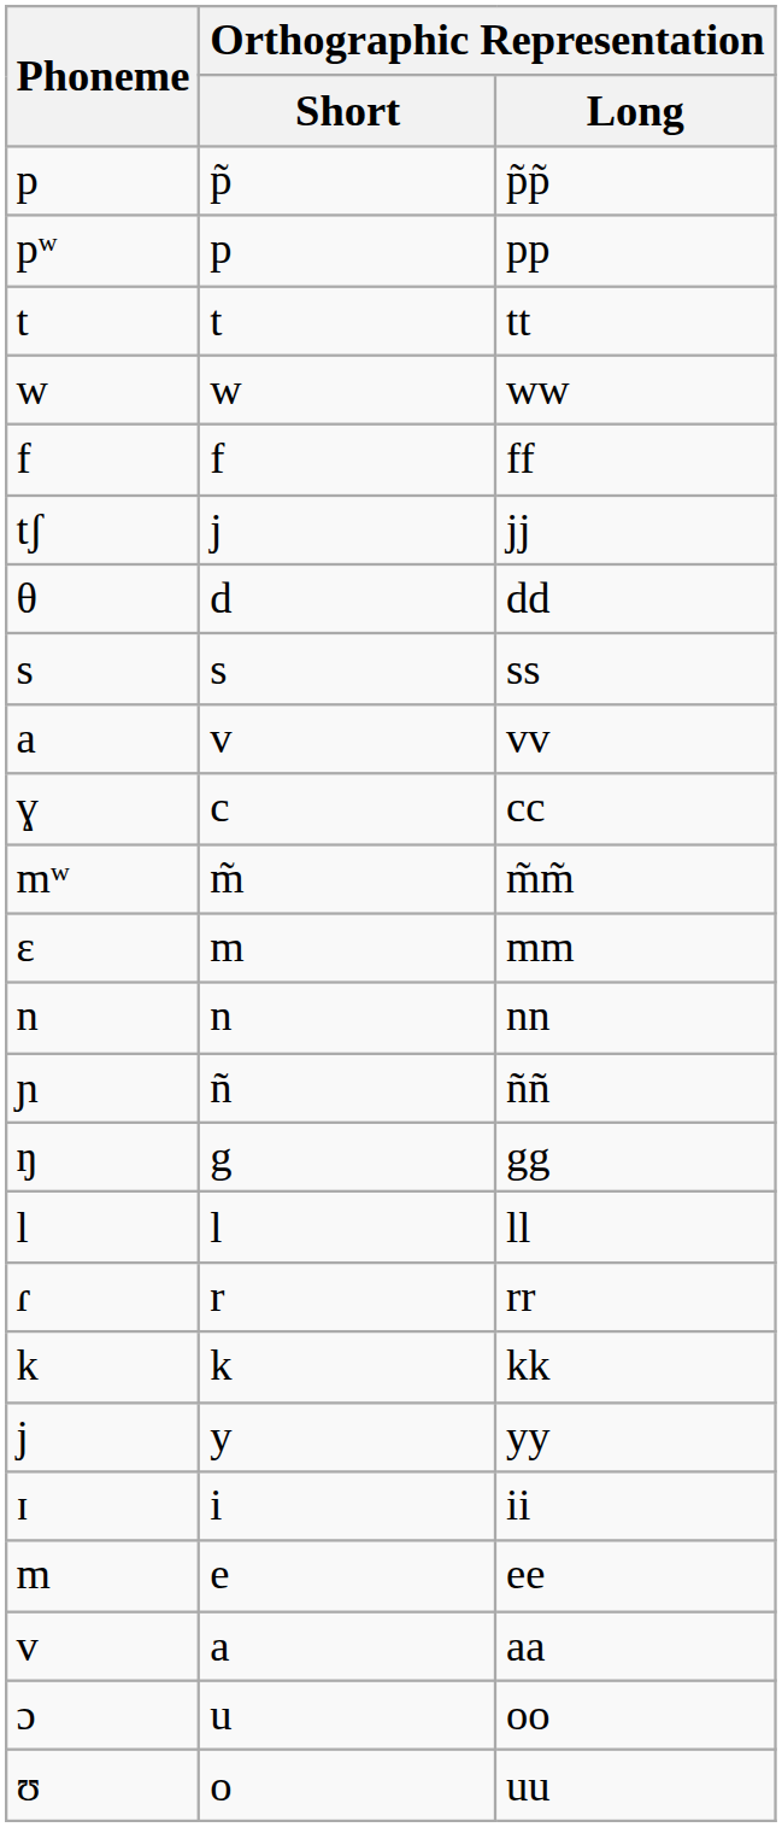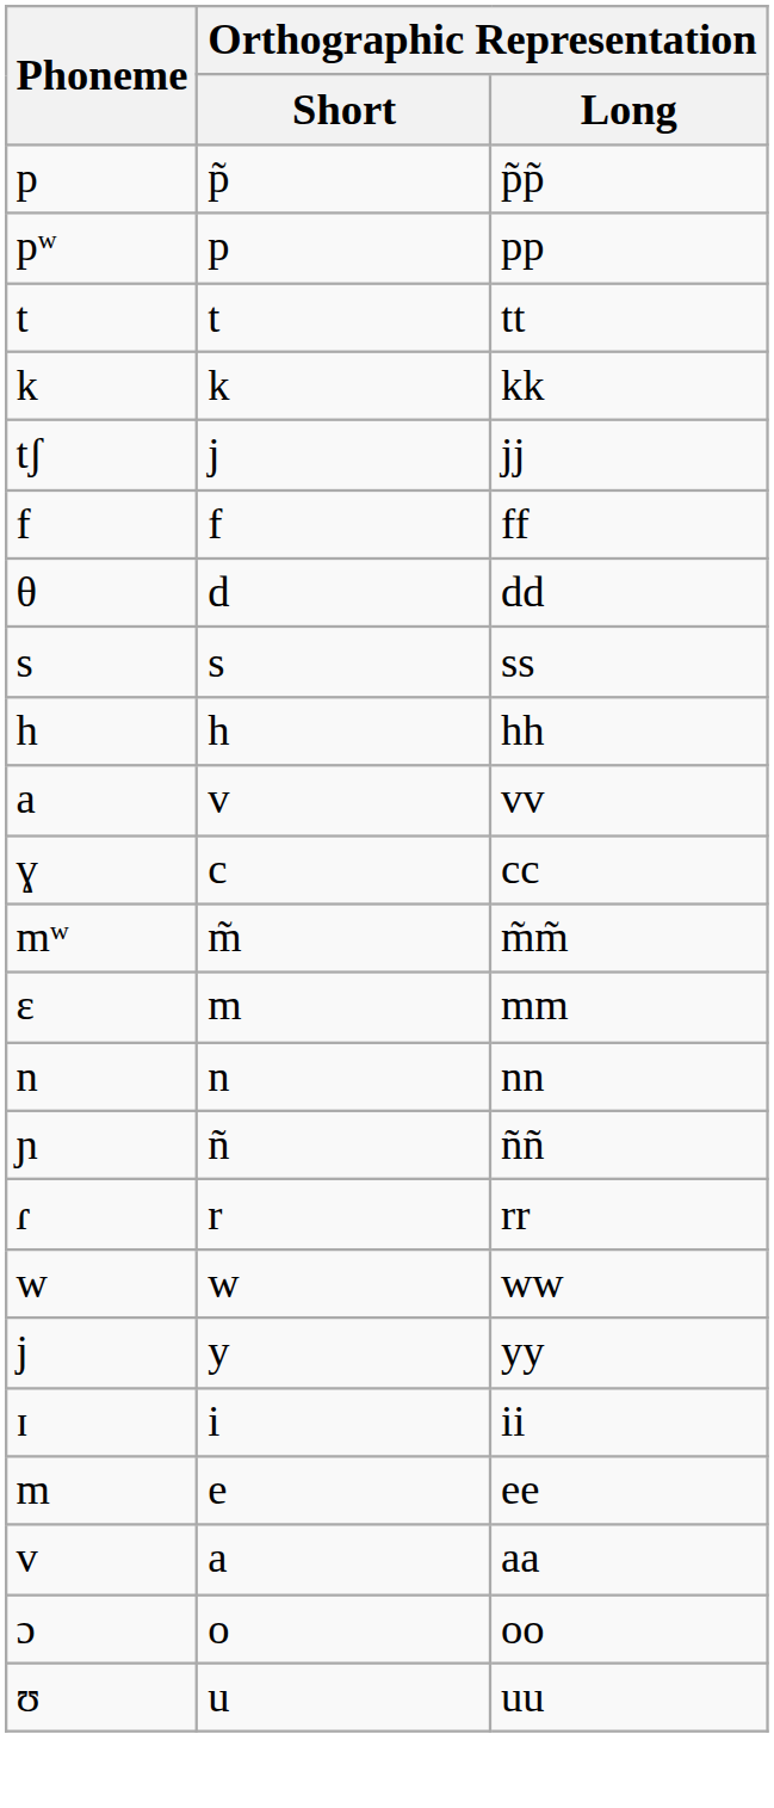rows swapped: kk <-> ww
rows swapped: jj <-> ff
+ row: h | h | hh
- row: ŋ | g | gg
- row: l | l | ll
oo | Orthographic Representation / Short: u -> o
uu | Orthographic Representation / Short: o -> u
